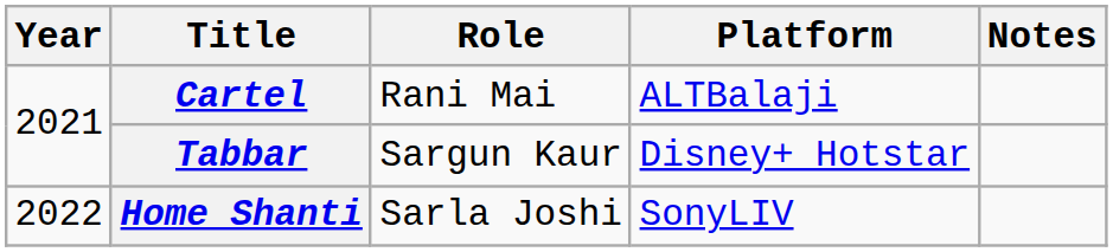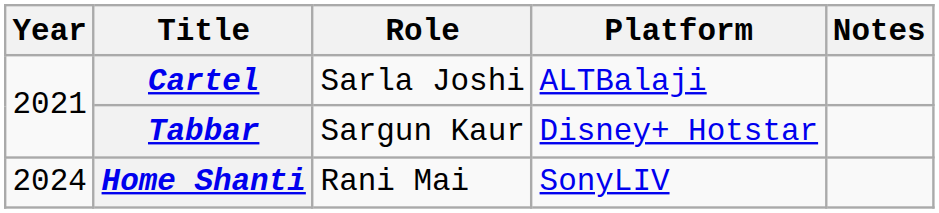Cartel | Role: Rani Mai -> Sarla Joshi
Home Shanti | Year: 2022 -> 2024
Home Shanti | Role: Sarla Joshi -> Rani Mai
